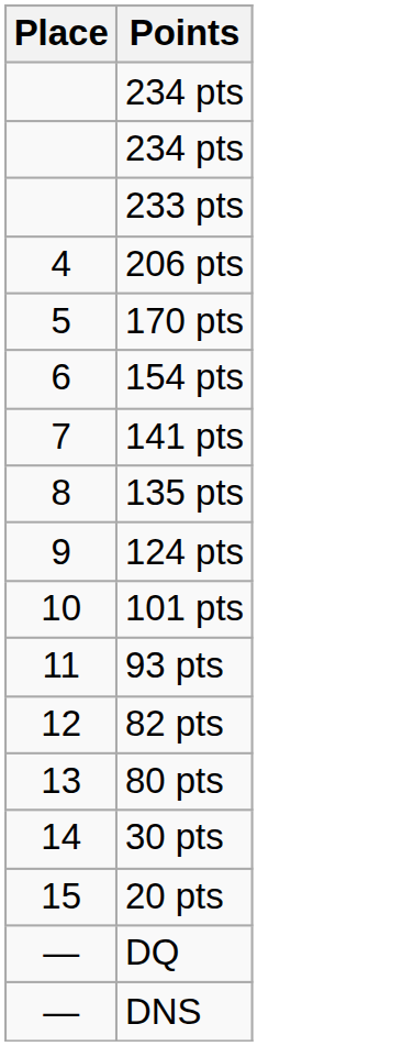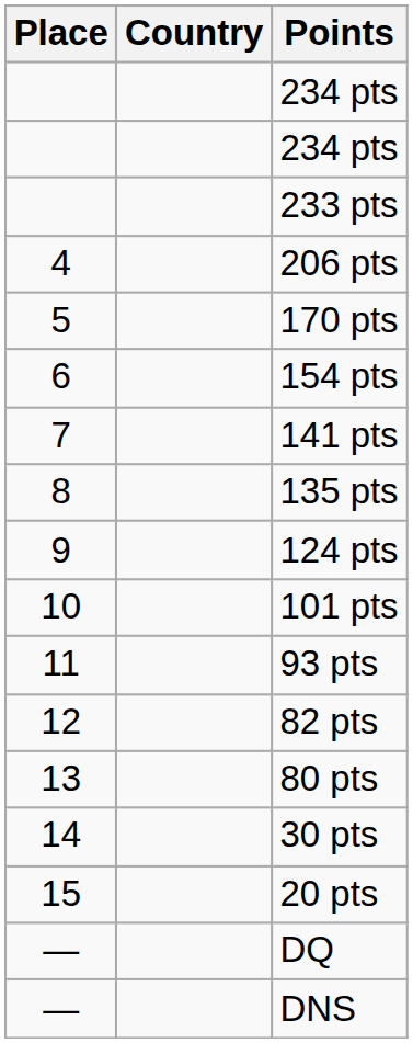+ column: Country
